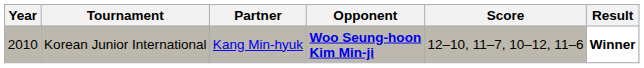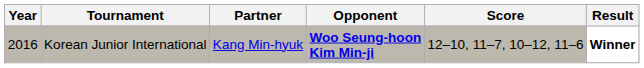Korean Junior International | Year: 2010 -> 2016
